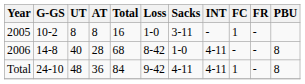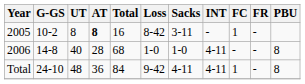2005 | AT: normal -> bold
2005 | Loss: 1-0 -> 8-42
2006 | Loss: 8-42 -> 1-0
